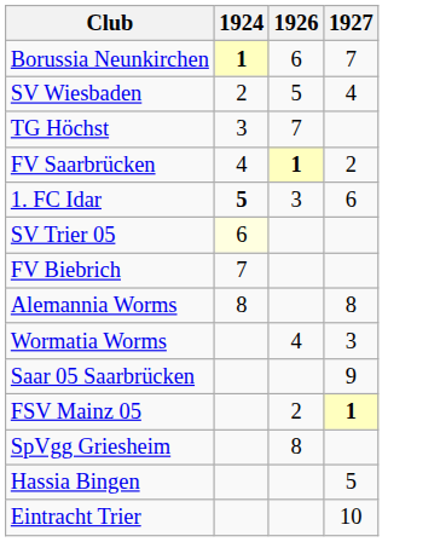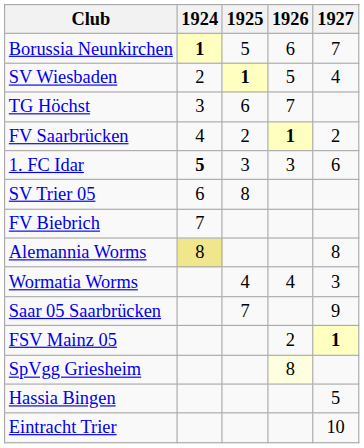+ column: 1925 | 5 | 1 | 6 | 2 | 3 | 8 | 4 | 7
SV Trier 05 | 1924: lightyellow background -> no background
Alemannia Worms | 1924: no background -> khaki background
SpVgg Griesheim | 1926: no background -> lightyellow background
